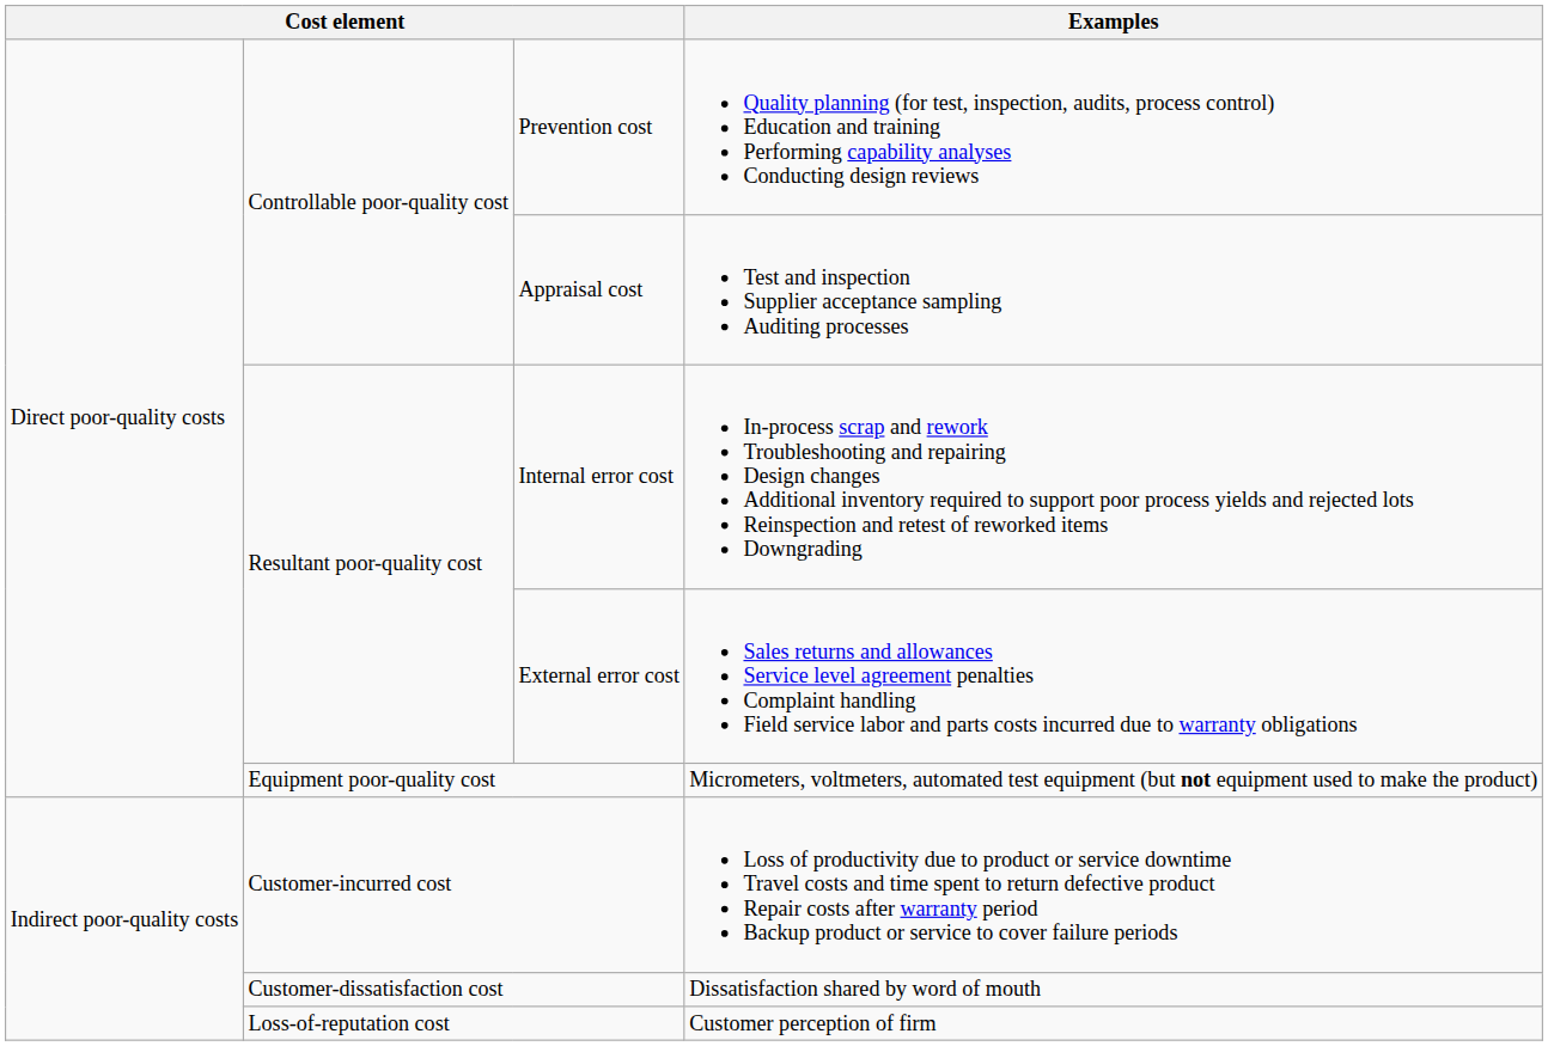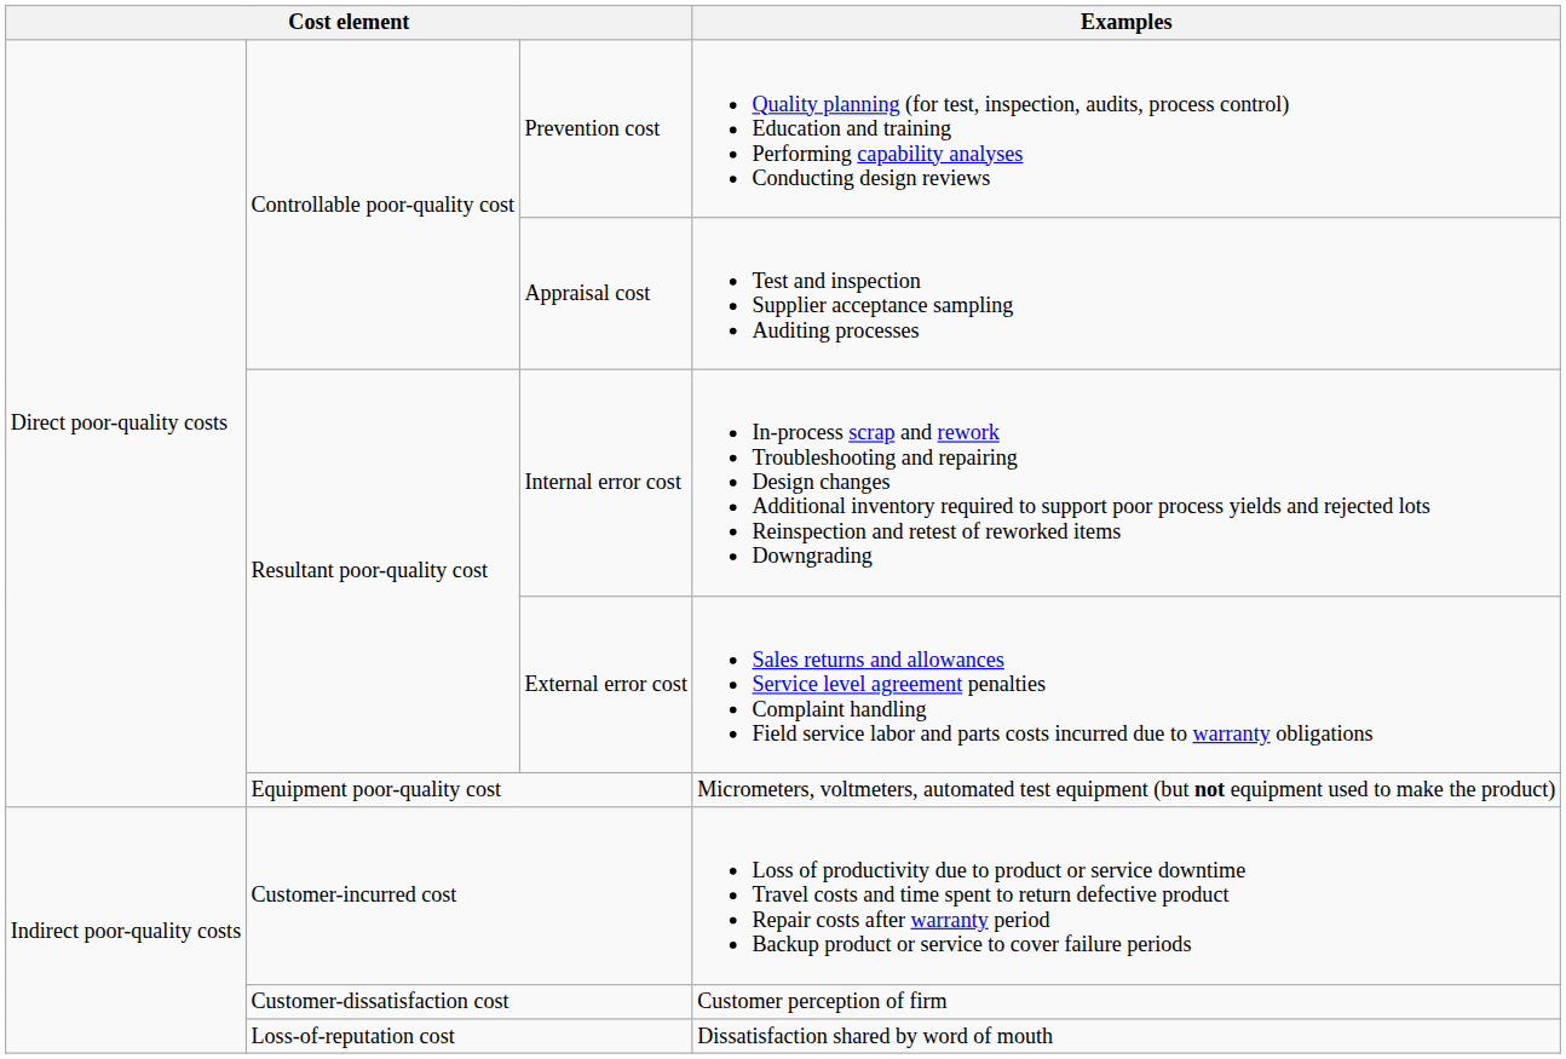Customer-dissatisfaction cost | Examples: Dissatisfaction shared by word of mouth -> Customer perception of firm
Loss-of-reputation cost | Examples: Customer perception of firm -> Dissatisfaction shared by word of mouth
